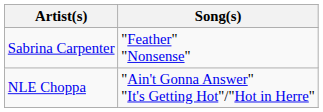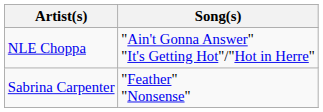rows swapped: NLE Choppa <-> Sabrina Carpenter
